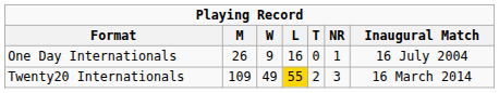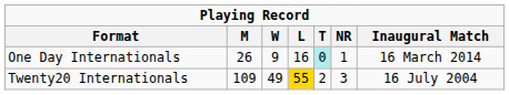One Day Internationals | T: no background -> paleturquoise background
One Day Internationals | Inaugural Match: 16 July 2004 -> 16 March 2014
Twenty20 Internationals | Inaugural Match: 16 March 2014 -> 16 July 2004
